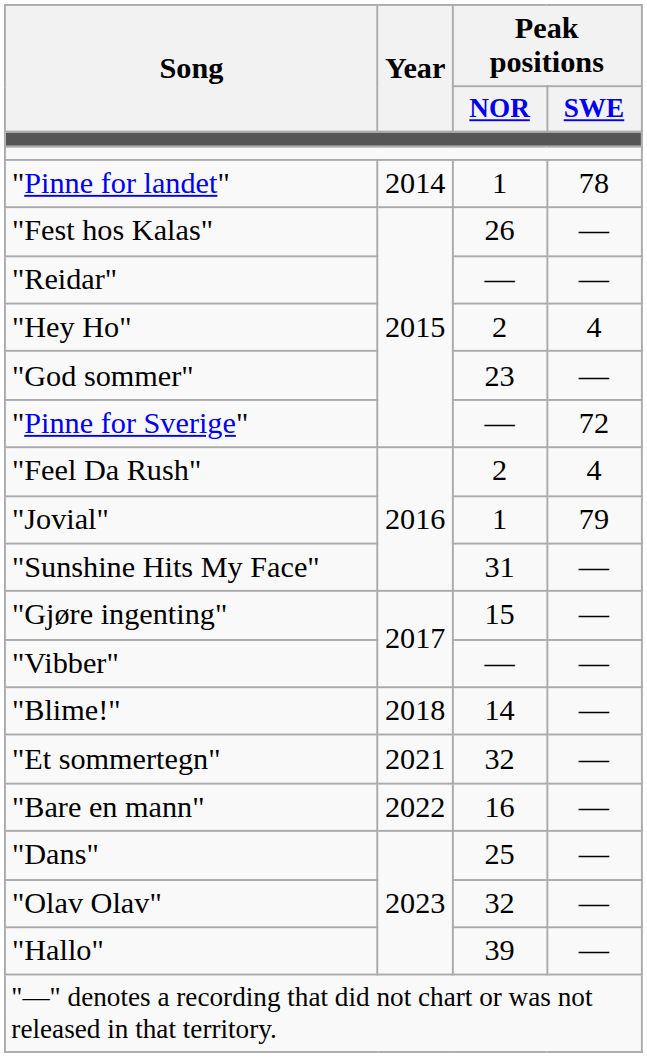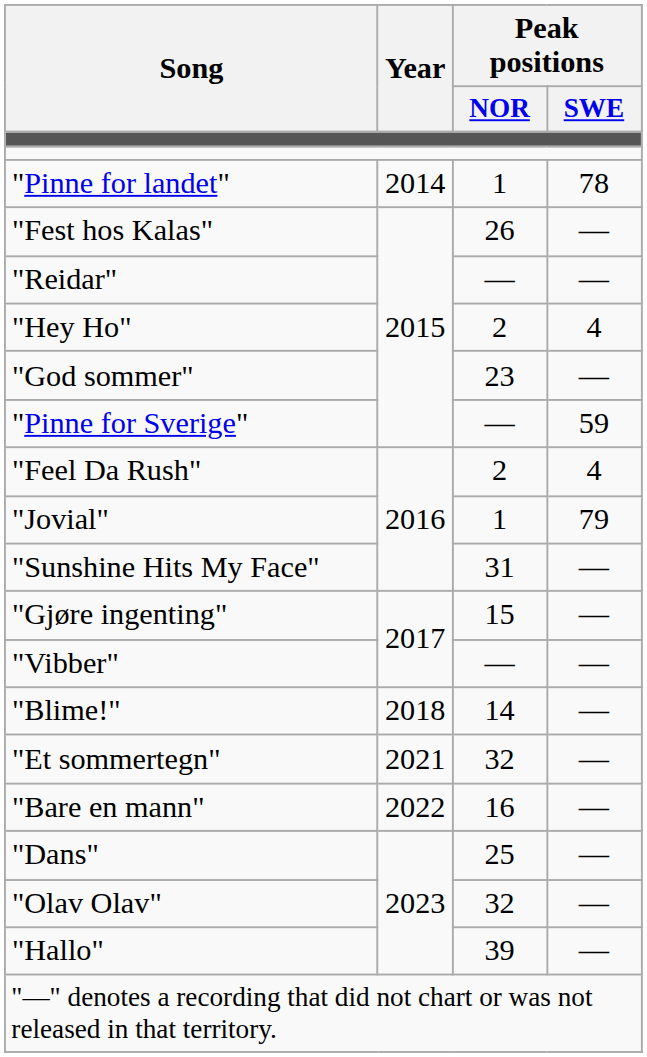"Pinne for Sverige" | Peak positions / SWE: 72 -> 59
